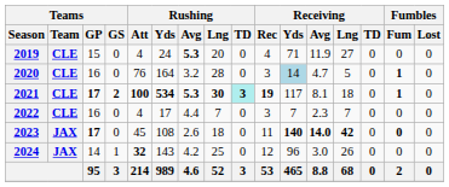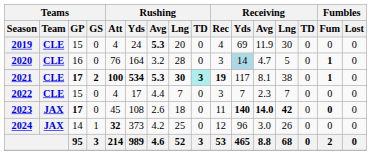2019 | Receiving / Yds: 71 -> 69
2019 | Receiving / Lng: 27 -> 30
2021 | Receiving / Lng: 18 -> 38
2022 | Teams / GP: 16 -> 15
2024 | Rushing / Yds: 143 -> 373
